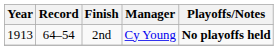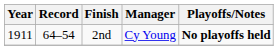2nd | Year: 1913 -> 1911
